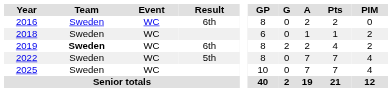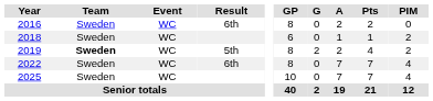2019 | Result: 6th -> 5th
2022 | Result: 5th -> 6th
